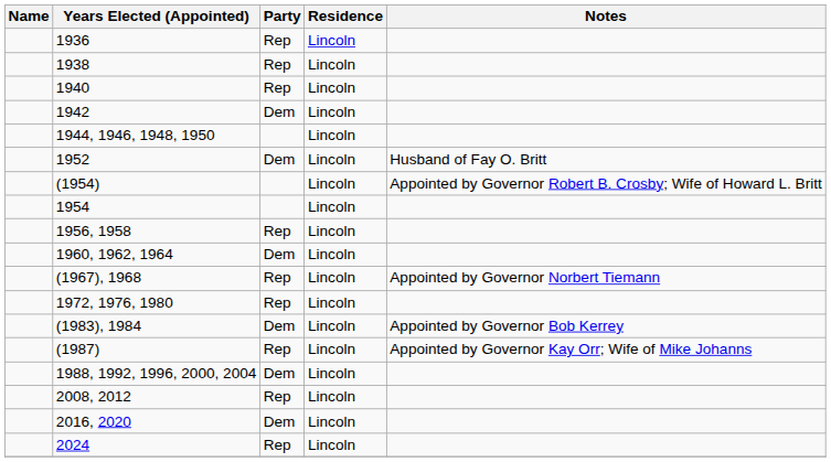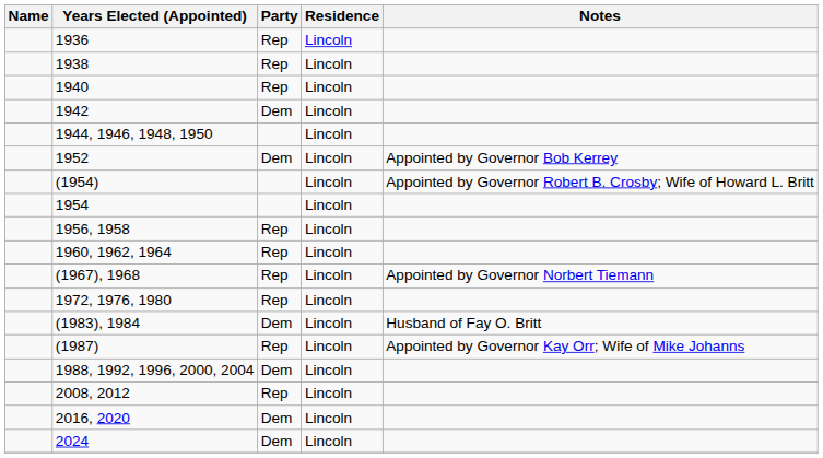1952 | Notes: Husband of Fay O. Britt -> Appointed by Governor Bob Kerrey
1960, 1962, 1964 | Party: Dem -> Rep
(1983), 1984 | Notes: Appointed by Governor Bob Kerrey -> Husband of Fay O. Britt
2024 | Party: Rep -> Dem
